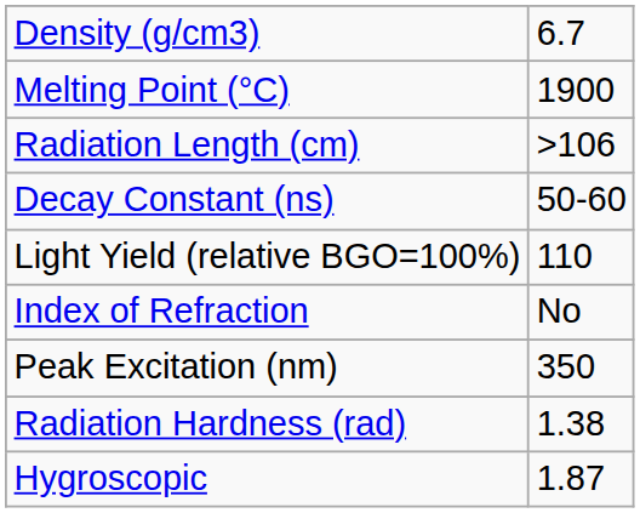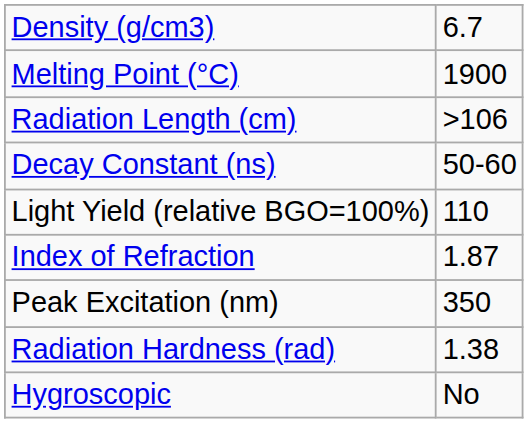Index of Refraction | column 2: No -> 1.87
Hygroscopic | column 2: 1.87 -> No
